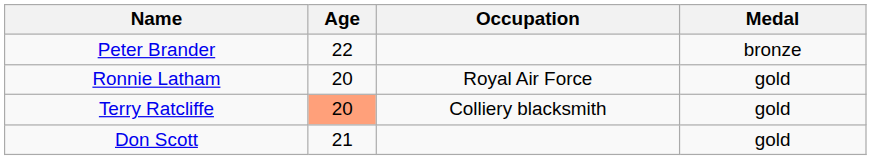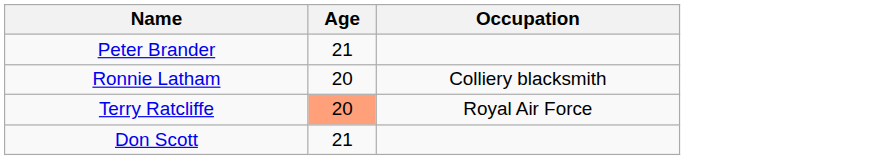- column: Medal | bronze | gold | gold | gold
Peter Brander | Age: 22 -> 21
Ronnie Latham | Occupation: Royal Air Force -> Colliery blacksmith
Terry Ratcliffe | Occupation: Colliery blacksmith -> Royal Air Force
